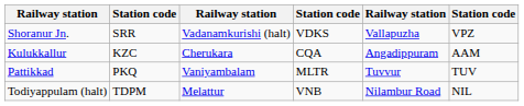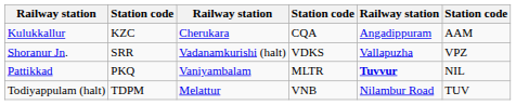rows swapped: Shoranur Jn. <-> Kulukkallur
Pattikkad | column 5: normal -> bold
Pattikkad | column 6: TUV -> NIL
Todiyappulam (halt) | column 6: NIL -> TUV
